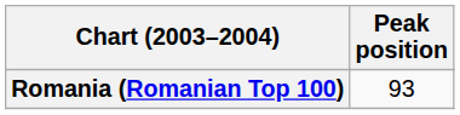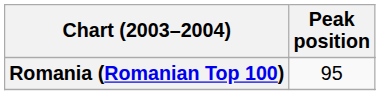Romania (Romanian Top 100) | Peak position: 93 -> 95
